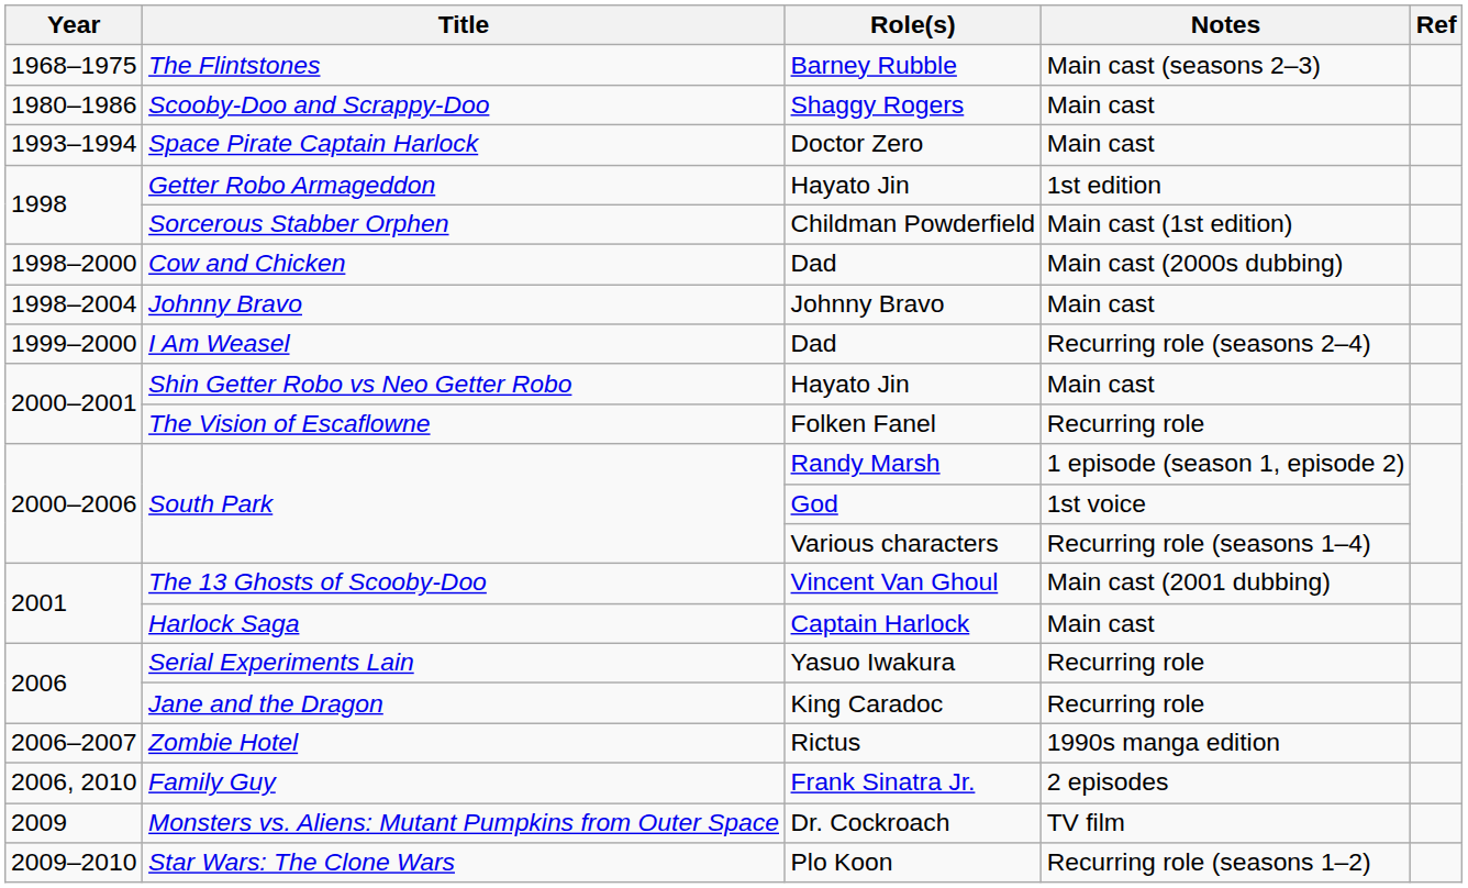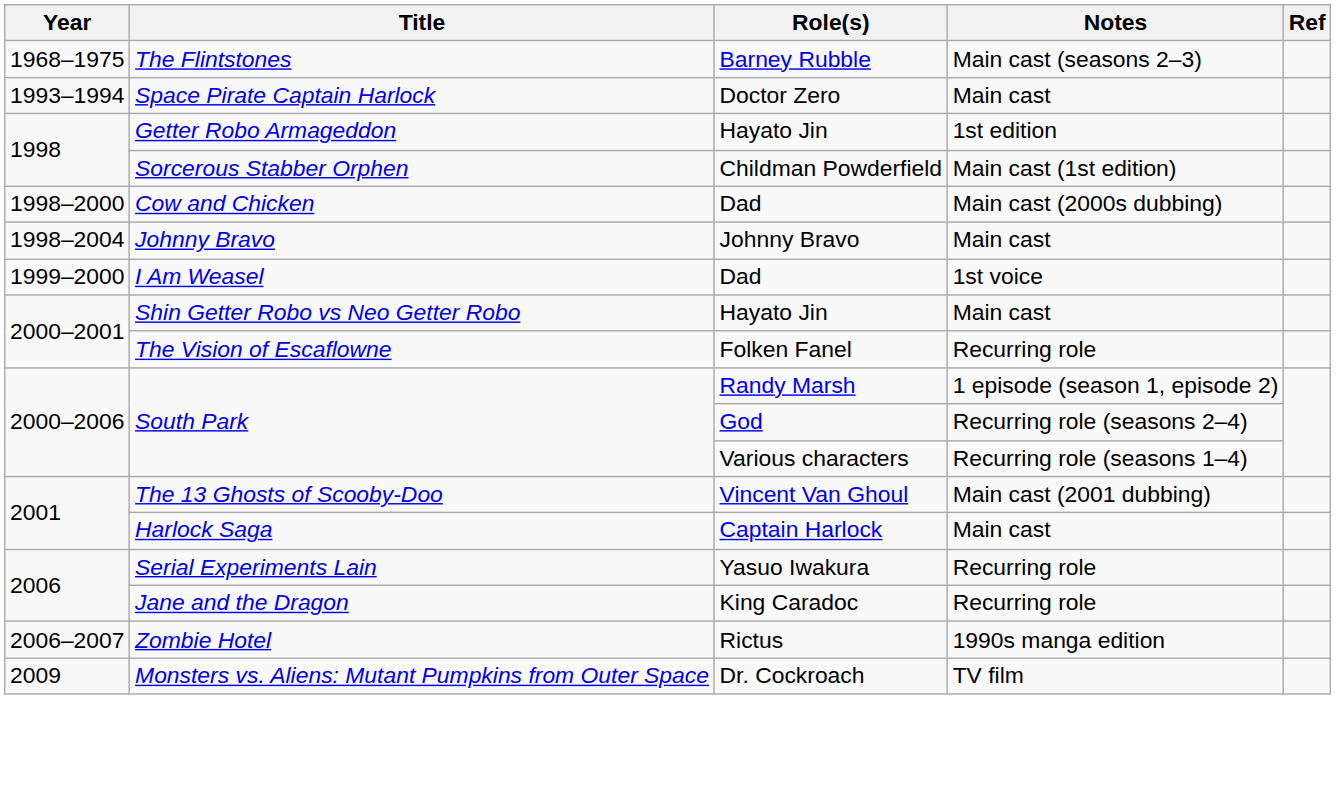- row: 1980–1986 | Scooby-Doo and Scrappy-Doo | Shaggy Rogers | Main cast
I Am Weasel | Notes: Recurring role (seasons 2–4) -> 1st voice
South Park / God | Notes: 1st voice -> Recurring role (seasons 2–4)
- row: 2006, 2010 | Family Guy | Frank Sinatra Jr. | 2 episodes
- row: 2009–2010 | Star Wars: The Clone Wars | Plo Koon | Recurring role (seasons 1–2)
